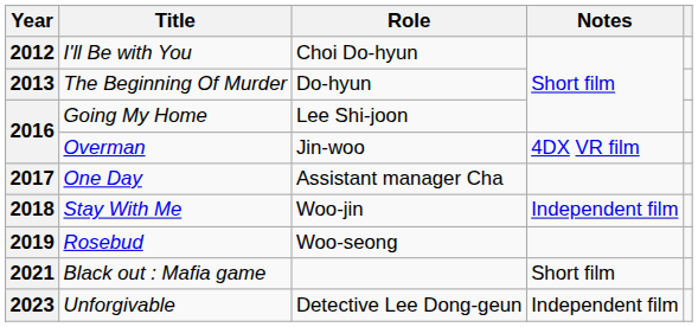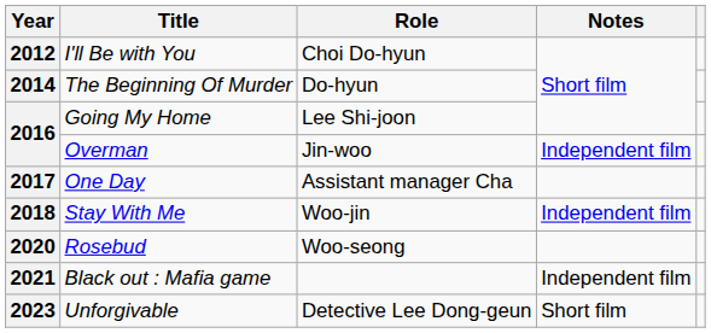The Beginning Of Murder | Year: 2013 -> 2014
Overman | Notes: 4DX VR film -> Independent film
Rosebud | Year: 2019 -> 2020
Black out : Mafia game | Notes: Short film -> Independent film
Unforgivable | Notes: Independent film -> Short film
